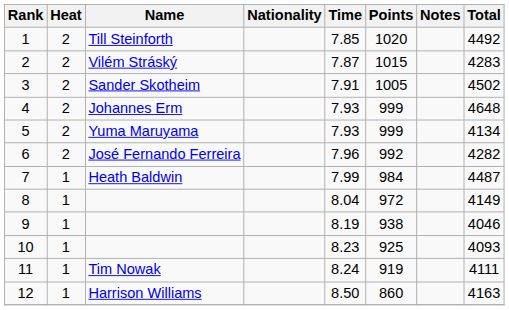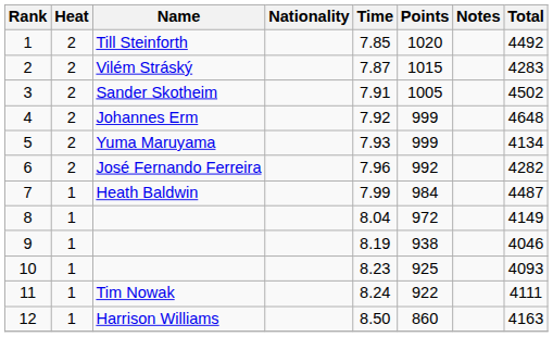4 | Time: 7.93 -> 7.92
11 | Points: 919 -> 922
